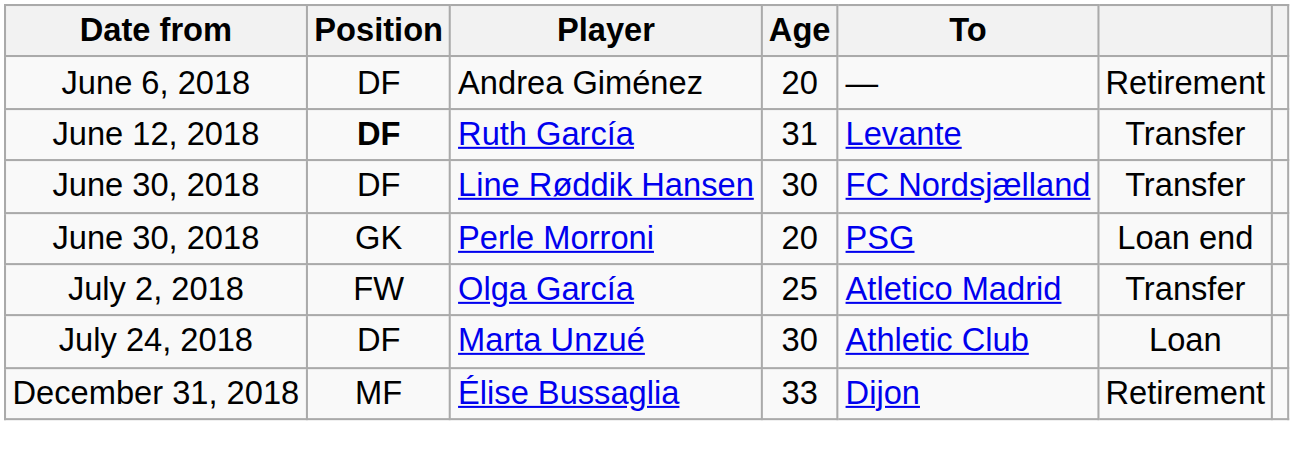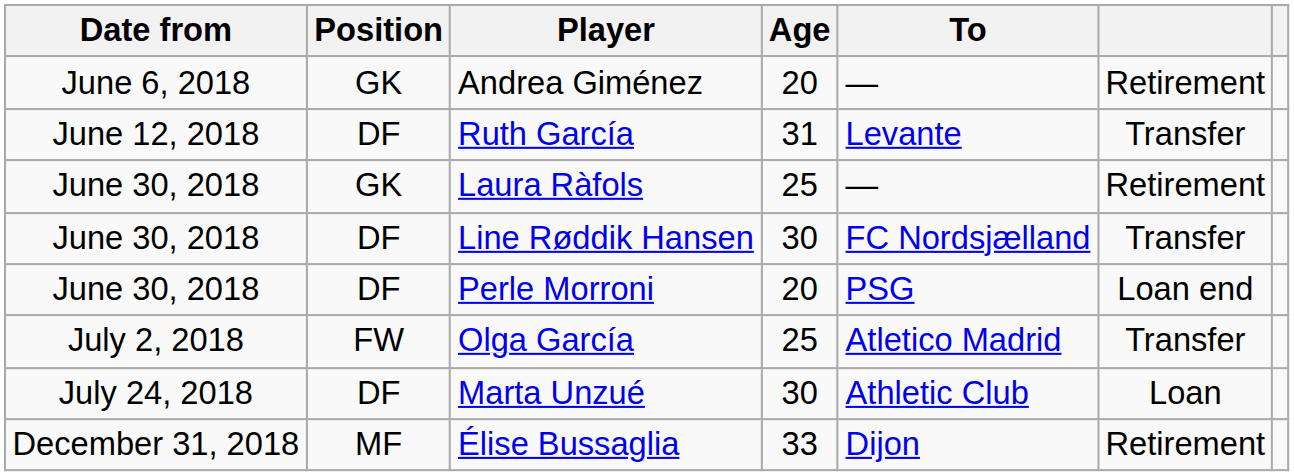Andrea Giménez | Position: DF -> GK
Ruth García | Position: bold -> normal
+ row: June 30, 2018 | GK | Laura Ràfols | 25 | — | Retirement
Perle Morroni | Position: GK -> DF
